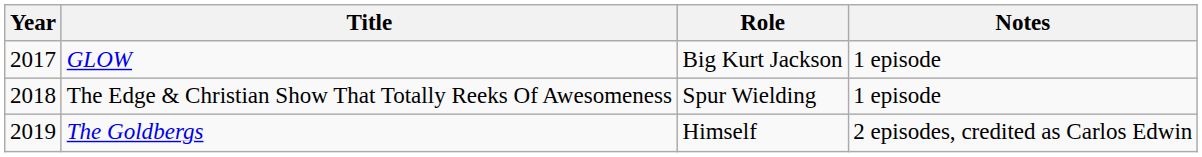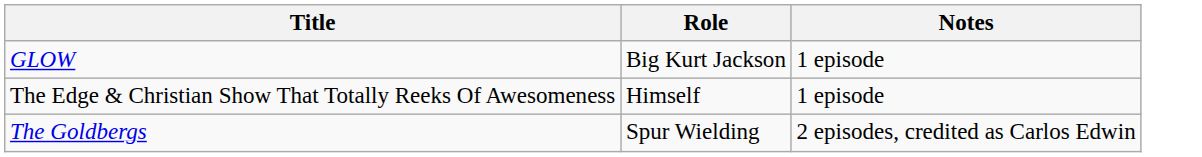- column: Year | 2017 | 2018 | 2019
The Edge & Christian Show That Totally Reeks Of Awesomeness | Role: Spur Wielding -> Himself
The Goldbergs | Role: Himself -> Spur Wielding
